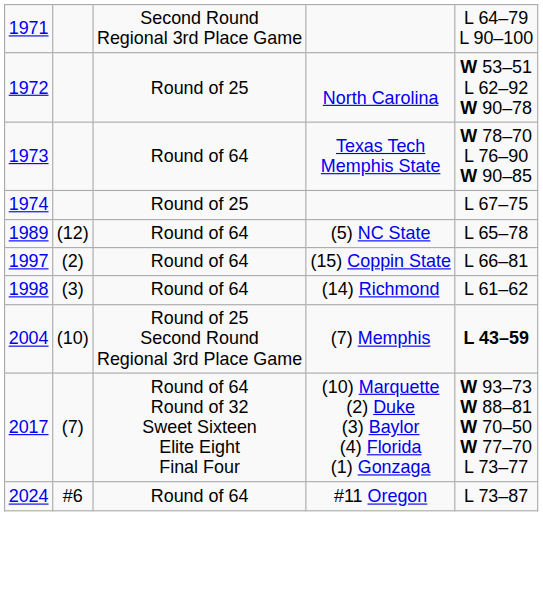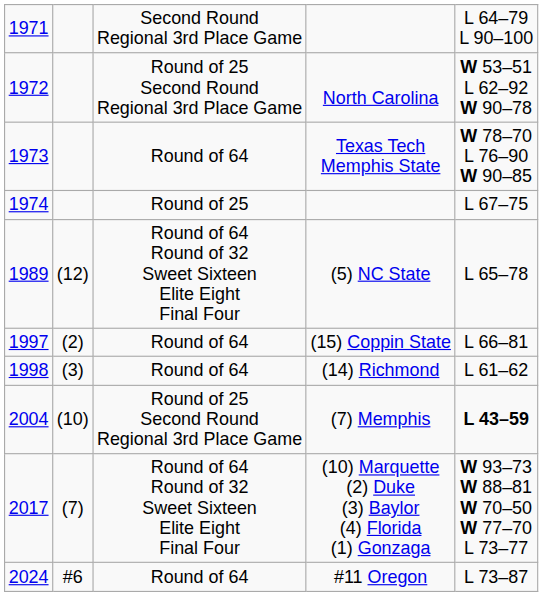North Carolina | column 3: Round of 25 -> Round of 25 Second Round Regional 3rd Place Game
(5) NC State | column 3: Round of 64 -> Round of 64 Round of 32 Sweet Sixteen Elite Eight Final Four
